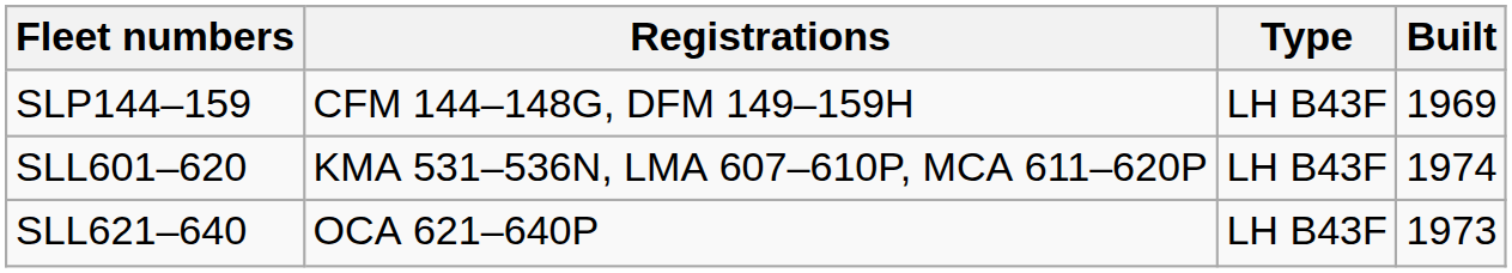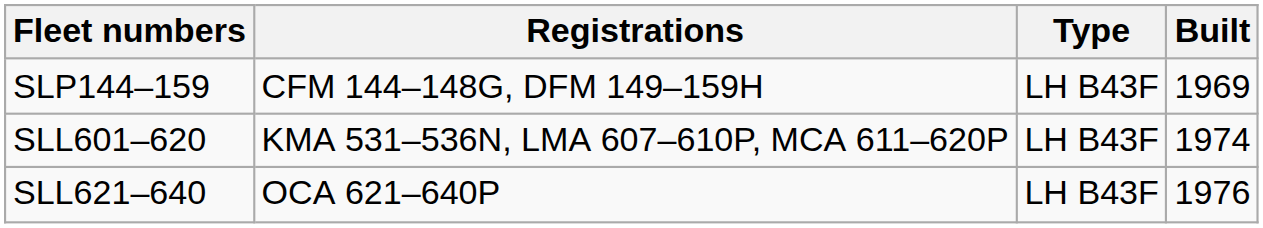SLL621–640 | Built: 1973 -> 1976
